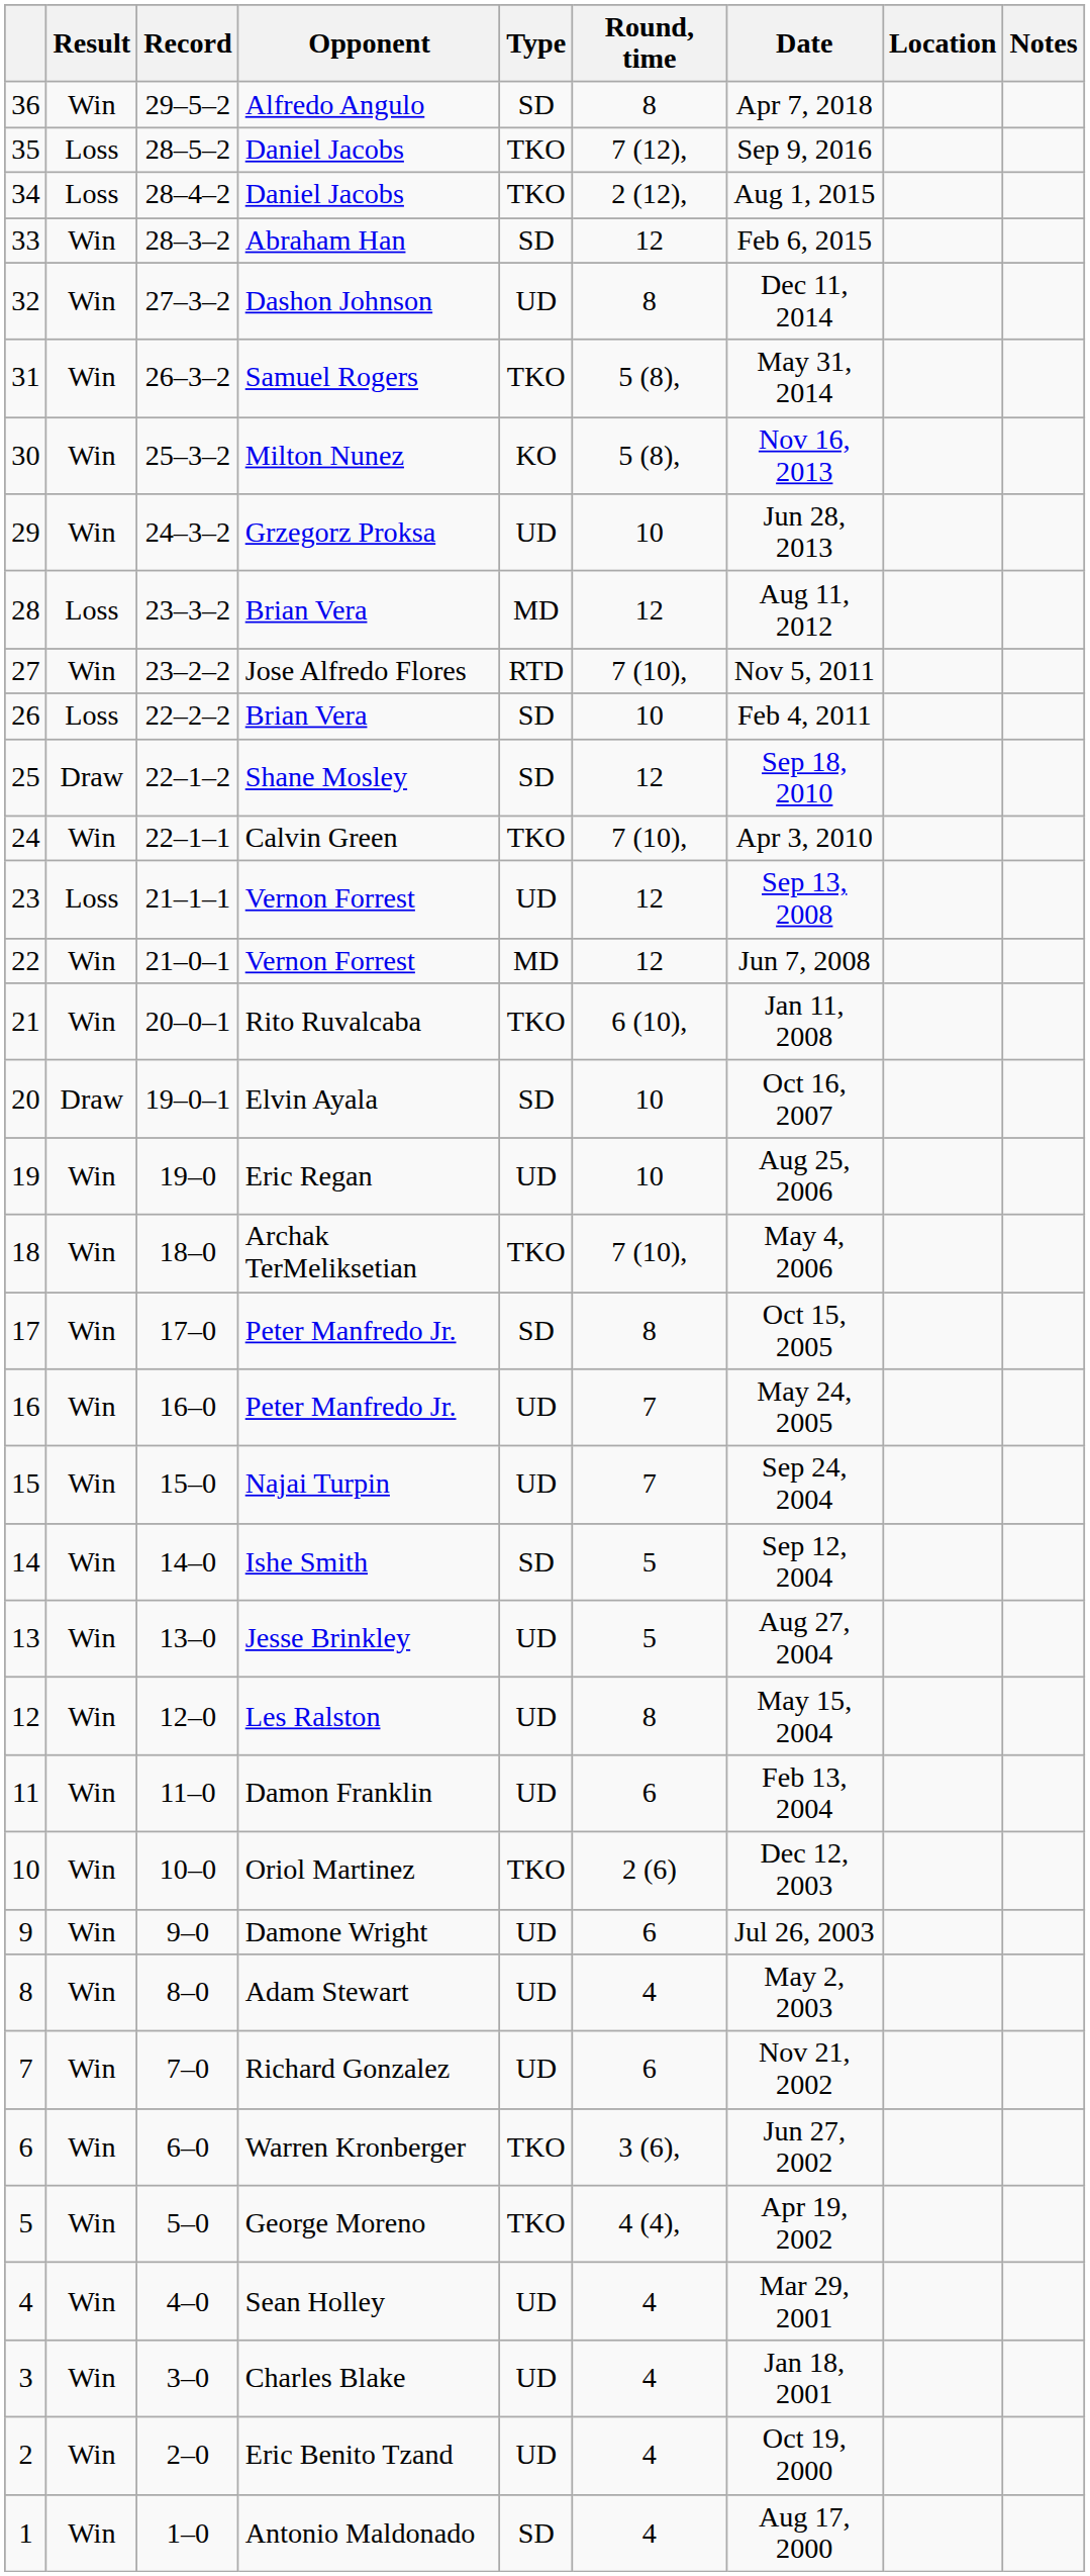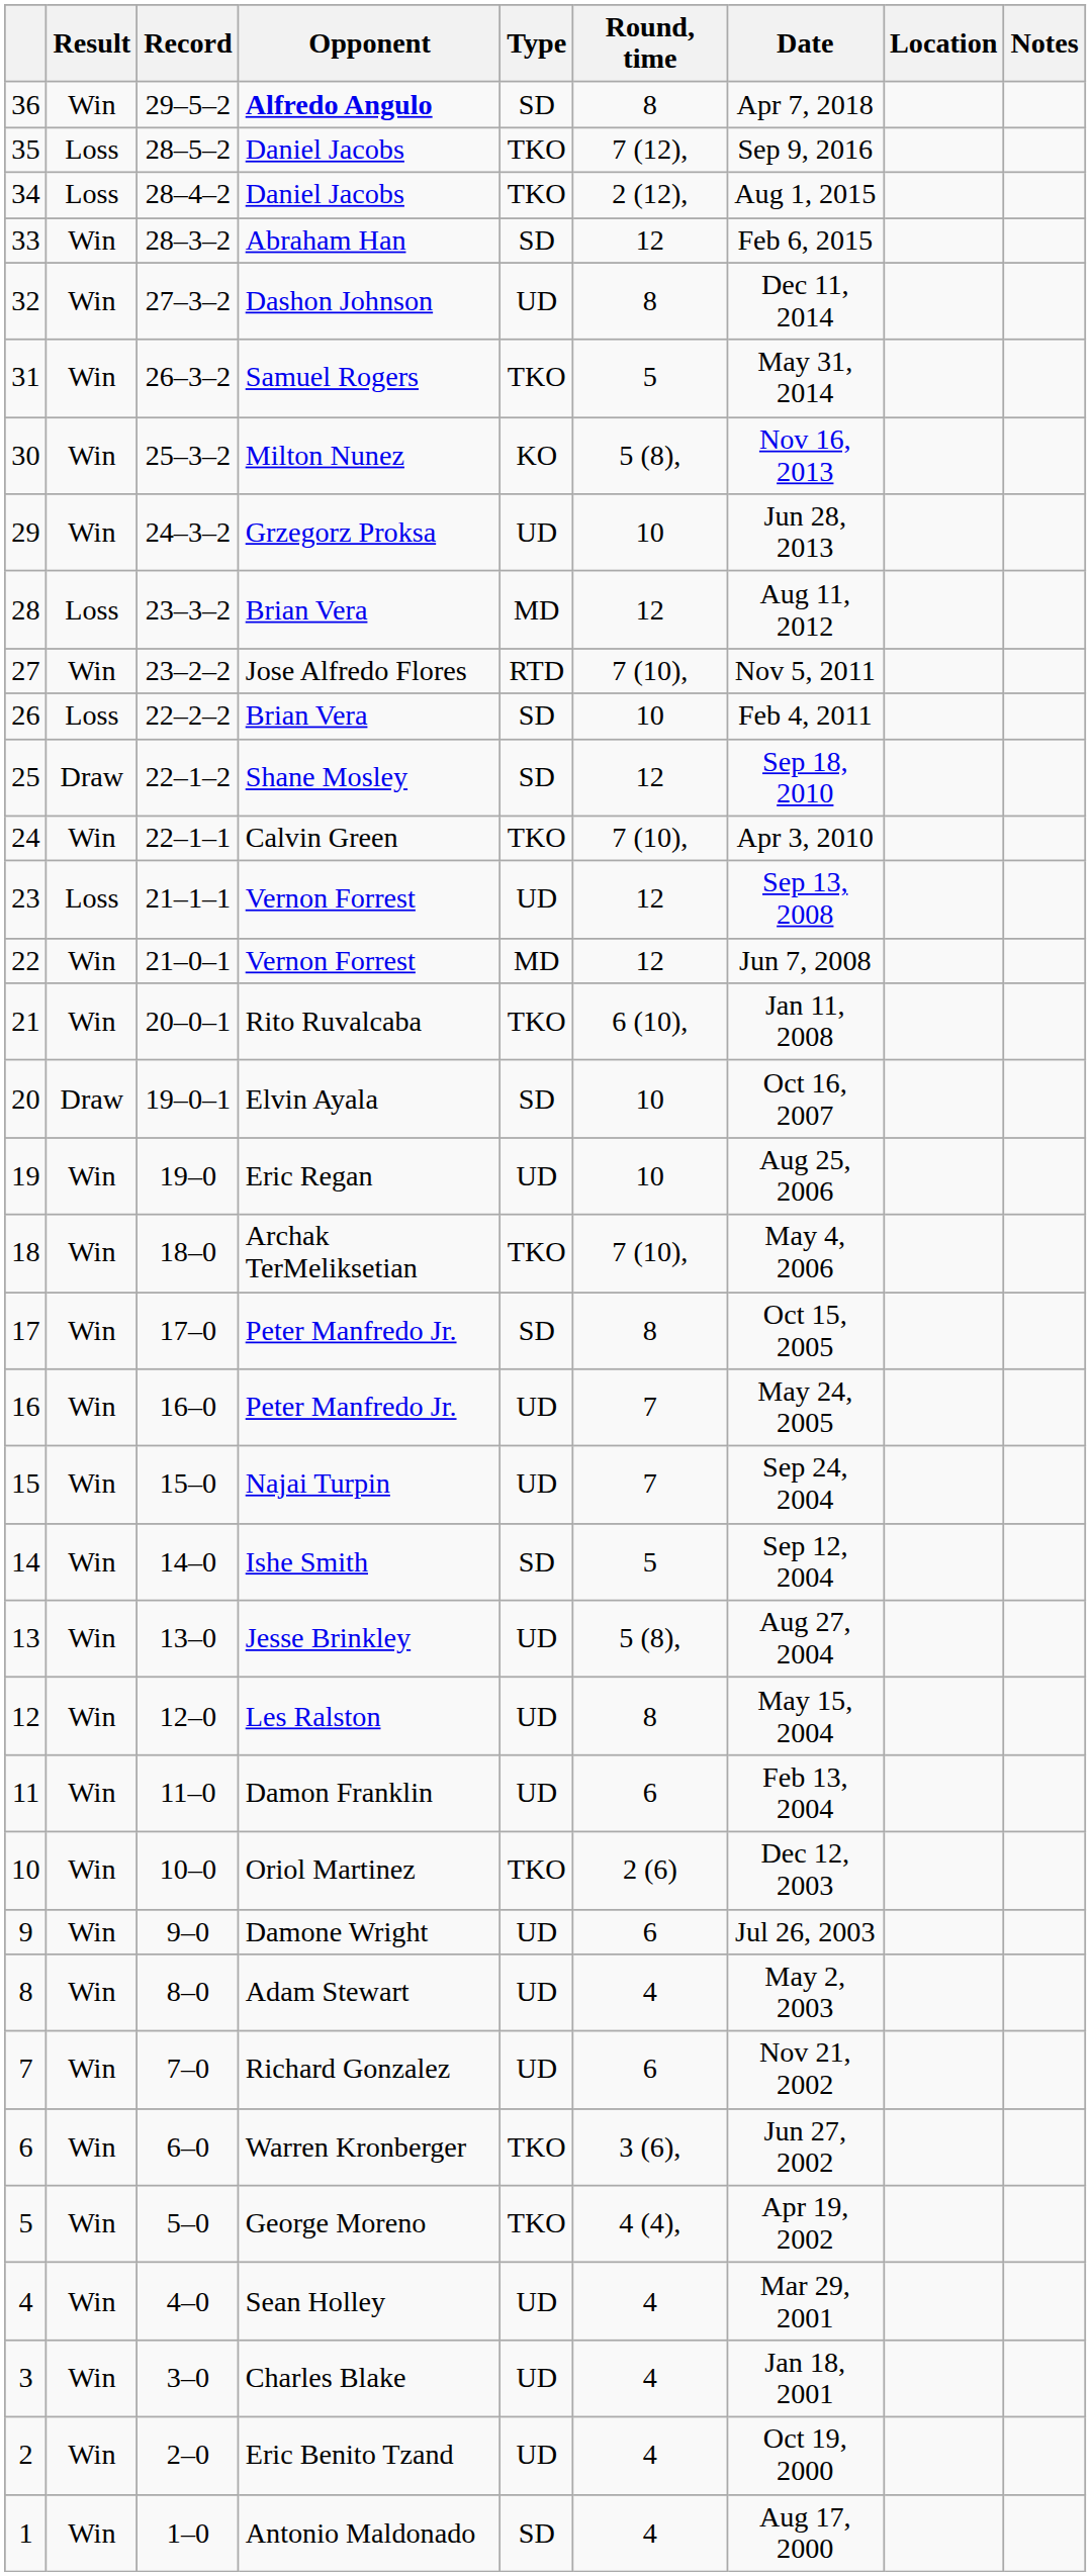36 | Opponent: normal -> bold
31 | Round, time: 5 (8), -> 5
13 | Round, time: 5 -> 5 (8),
